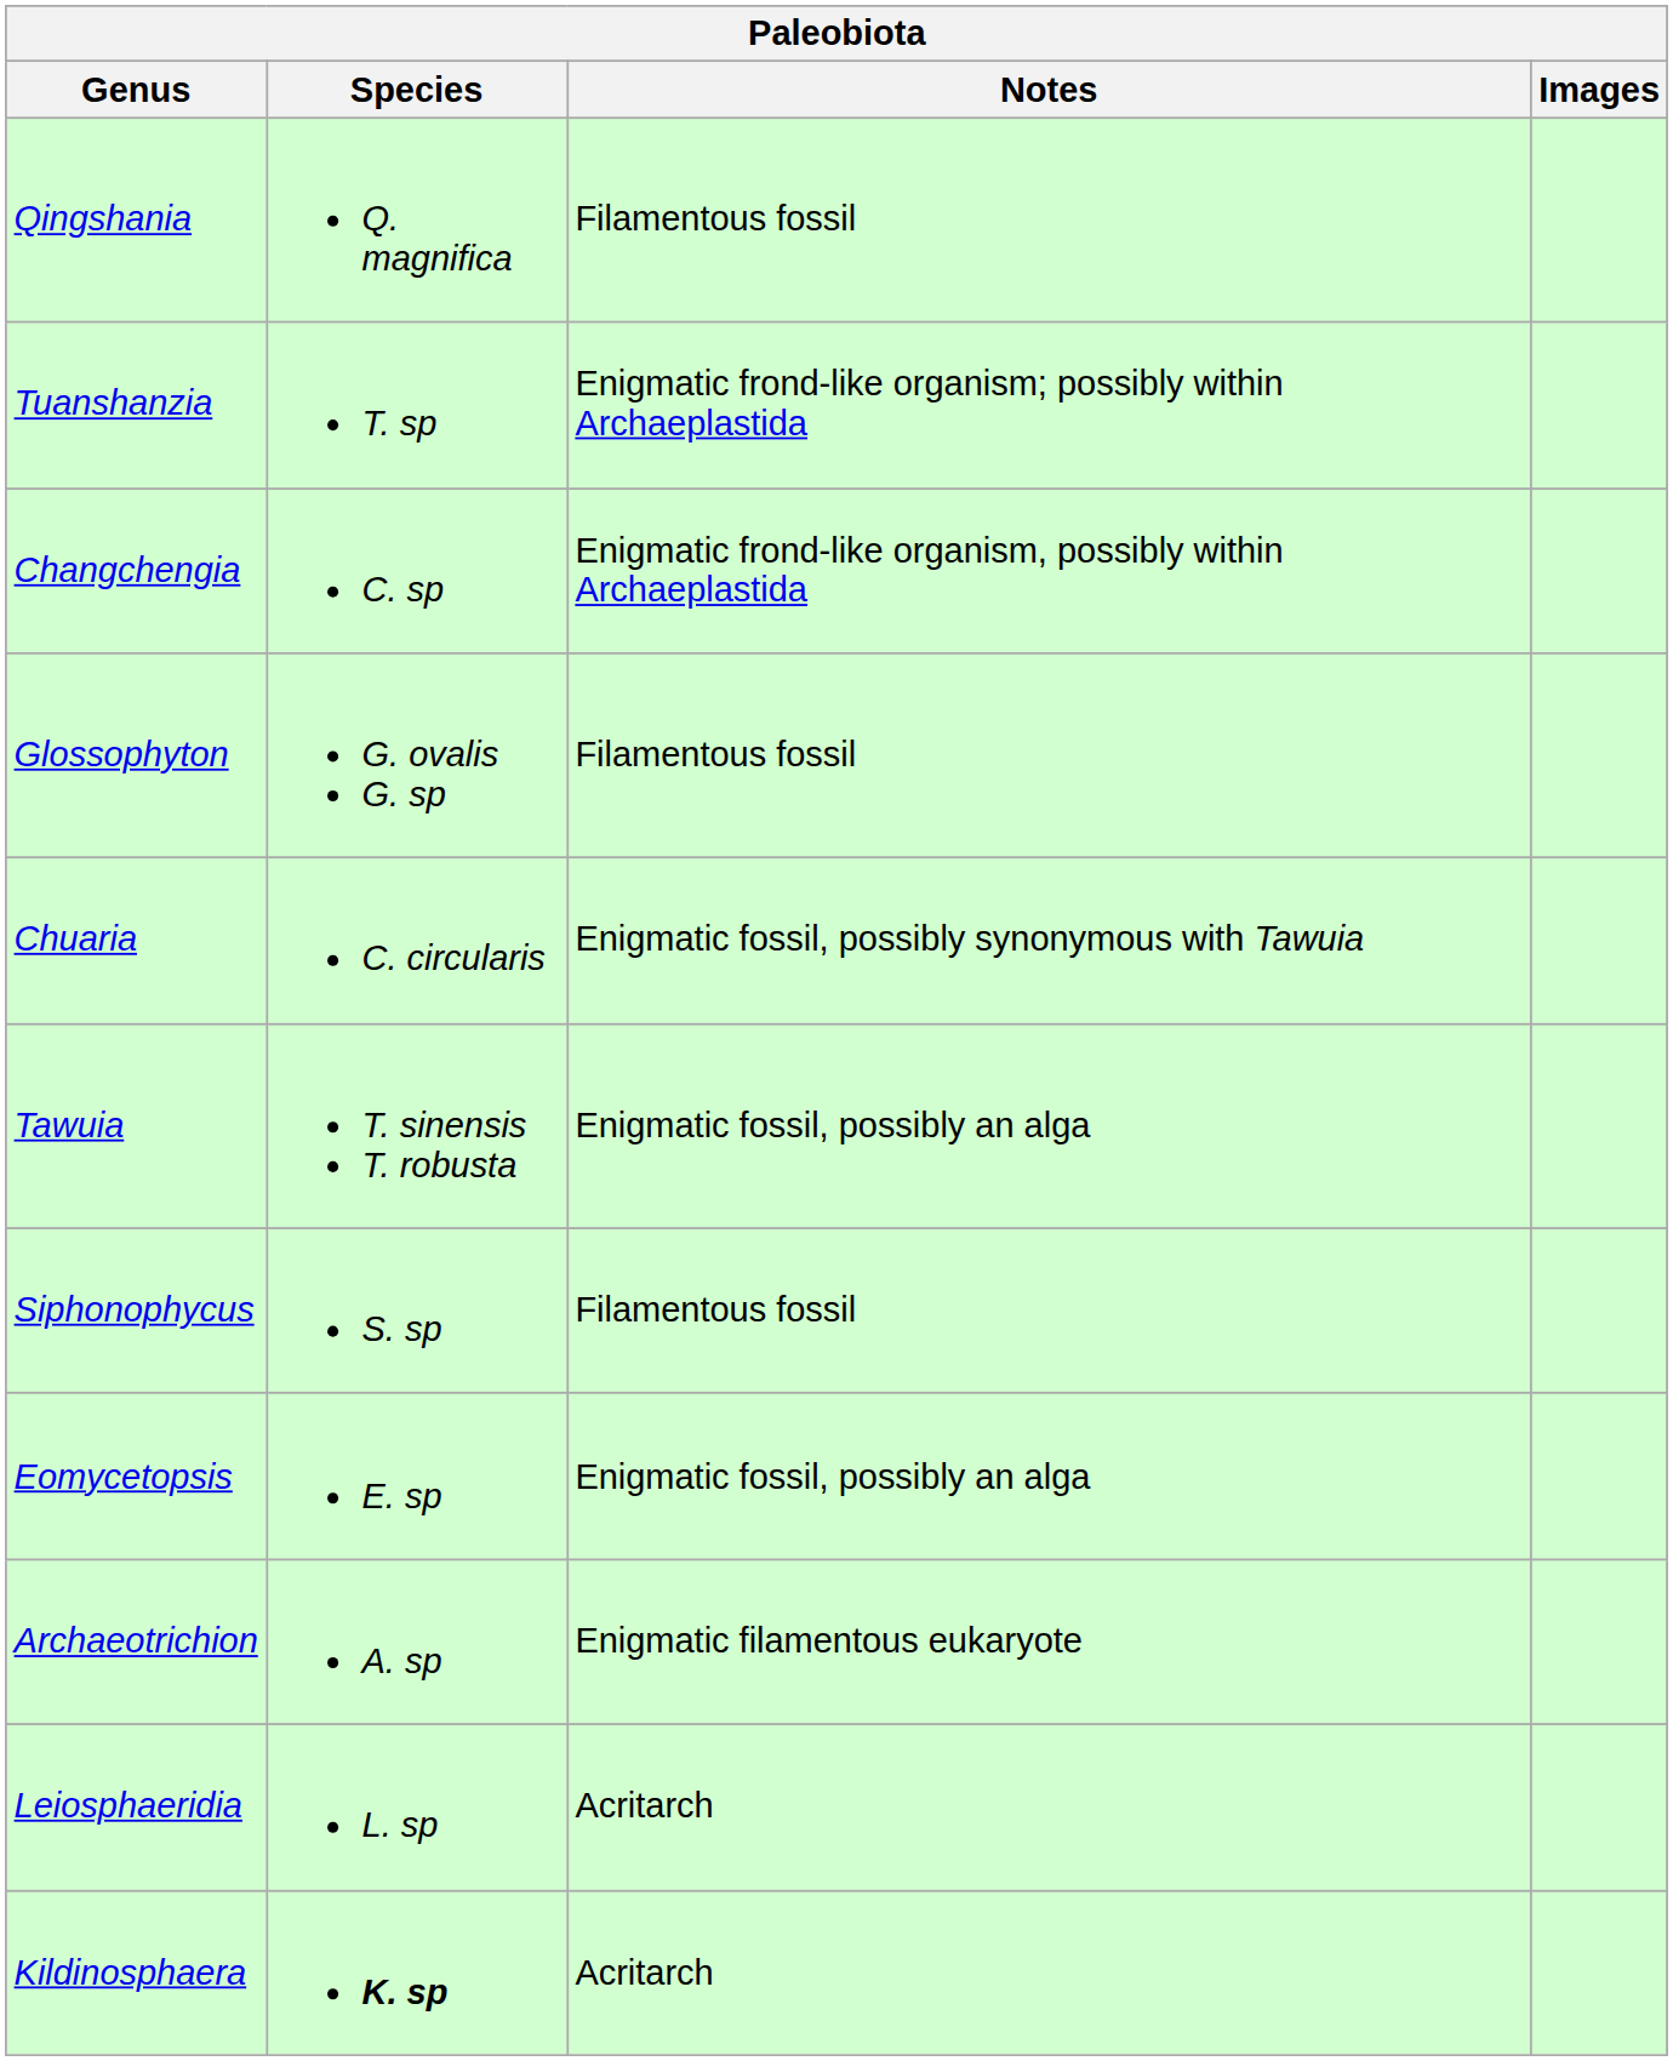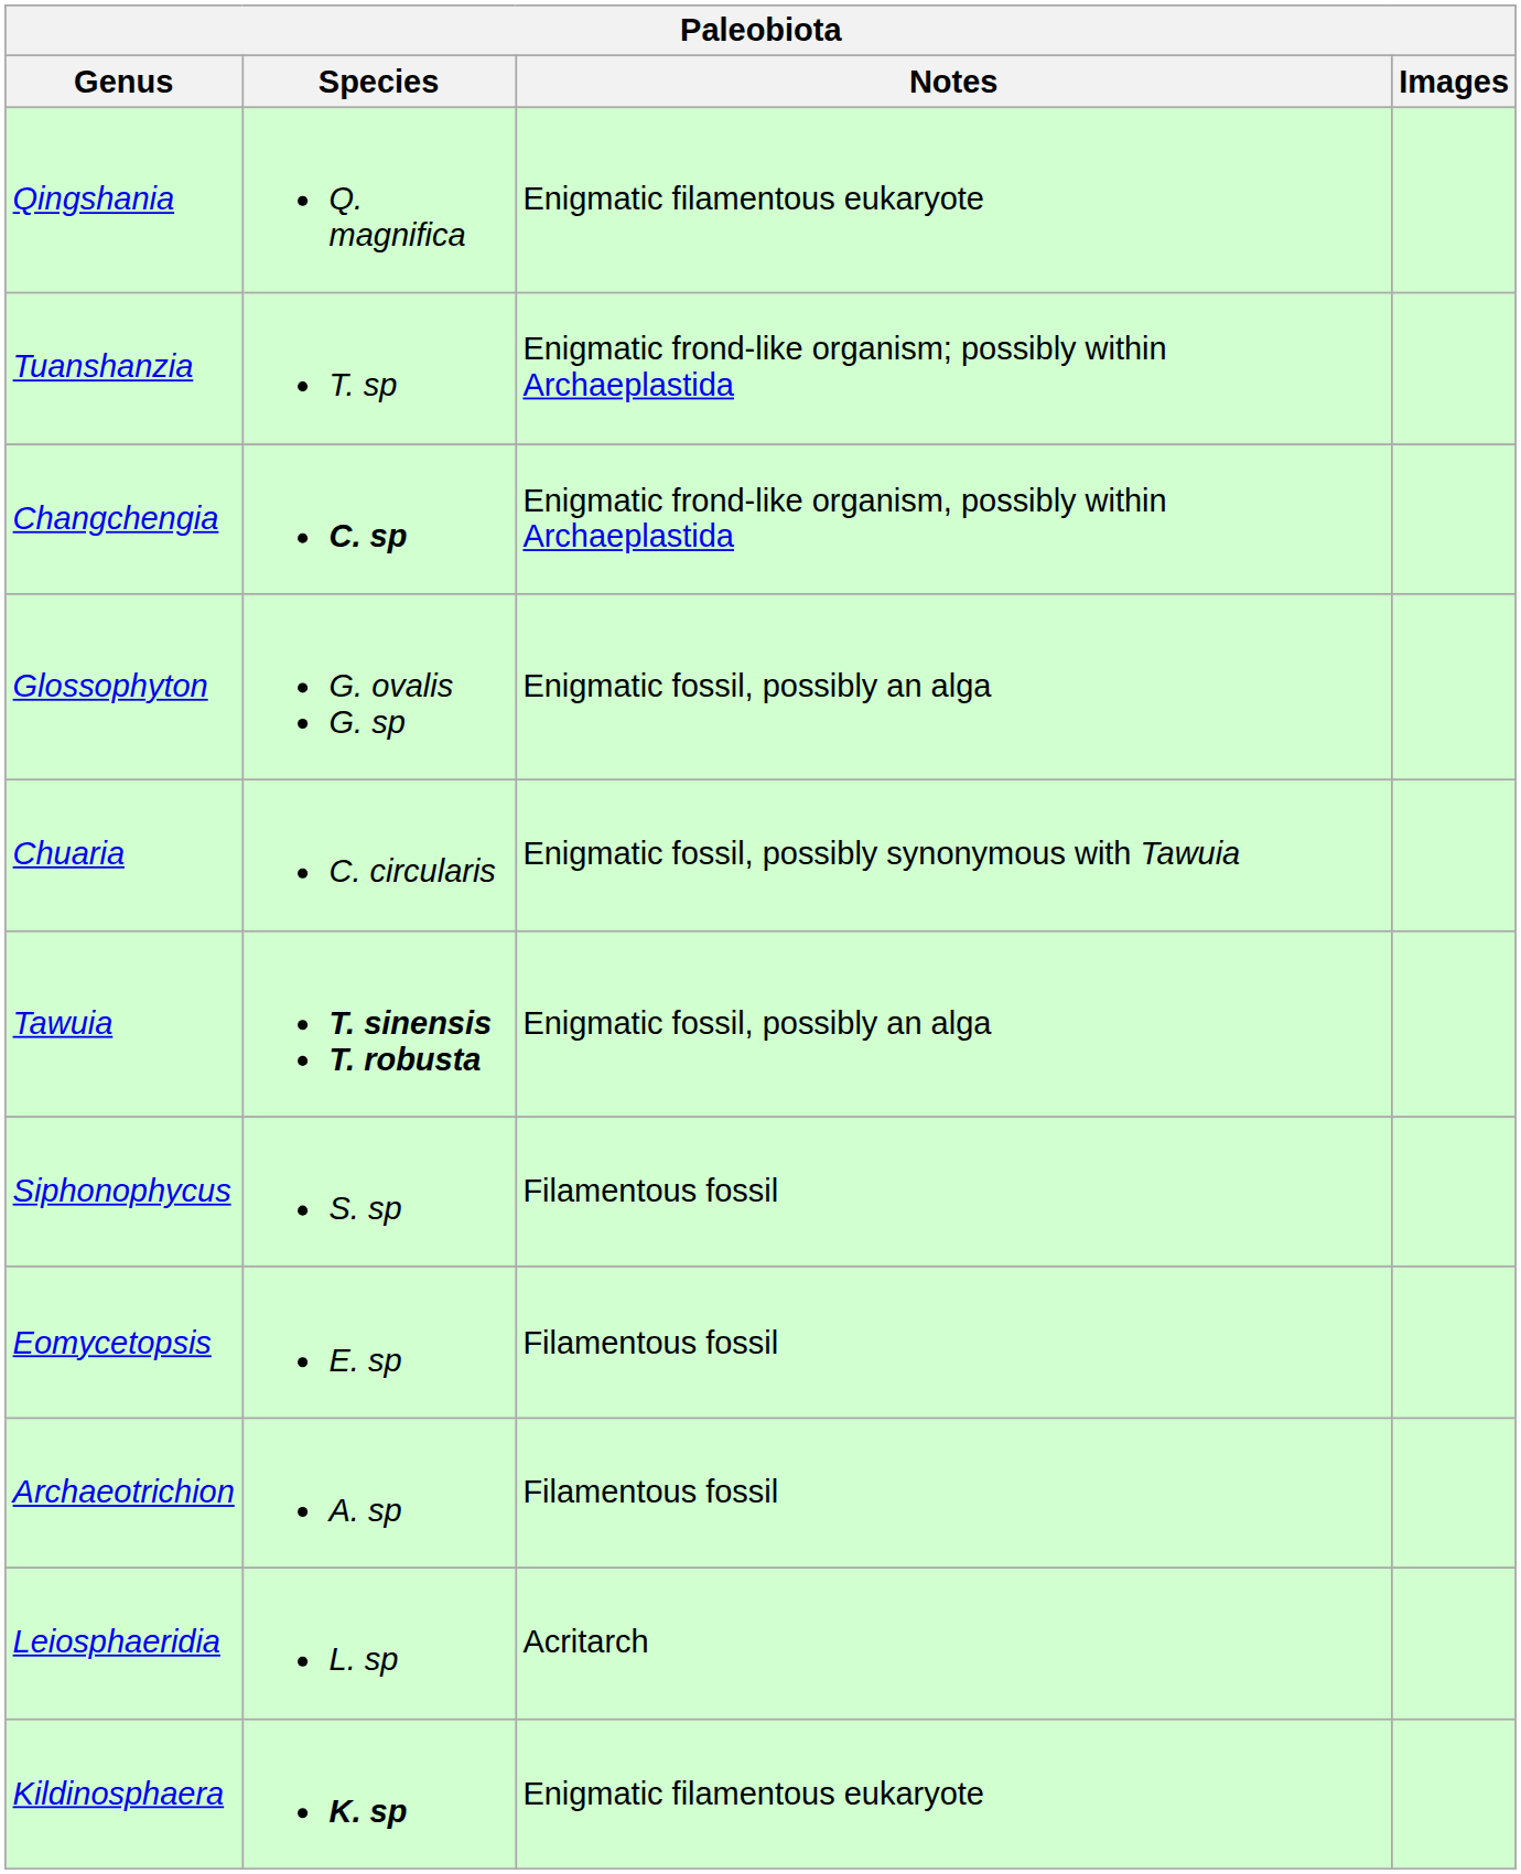Qingshania | Notes: Filamentous fossil -> Enigmatic filamentous eukaryote
Changchengia | Species: normal -> bold
Glossophyton | Notes: Filamentous fossil -> Enigmatic fossil, possibly an alga
Tawuia | Species: normal -> bold
Eomycetopsis | Notes: Enigmatic fossil, possibly an alga -> Filamentous fossil
Archaeotrichion | Notes: Enigmatic filamentous eukaryote -> Filamentous fossil
Kildinosphaera | Notes: Acritarch -> Enigmatic filamentous eukaryote
